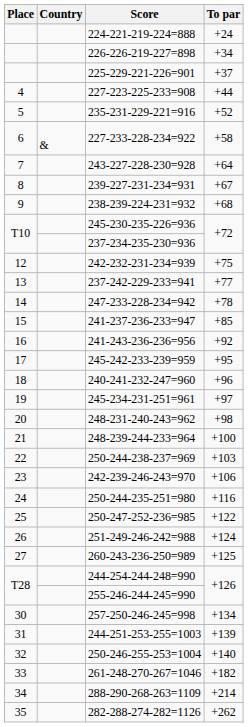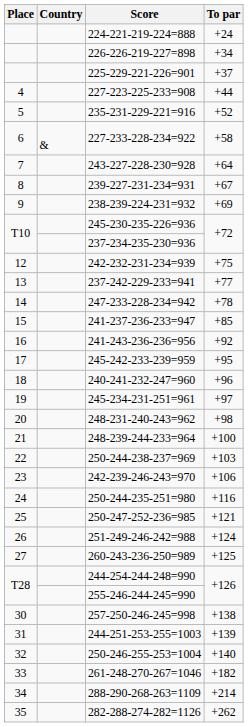238-239-224-231=932 | To par: +68 -> +69
250-247-252-236=985 | To par: +122 -> +121
257-250-246-245=998 | To par: +134 -> +138
